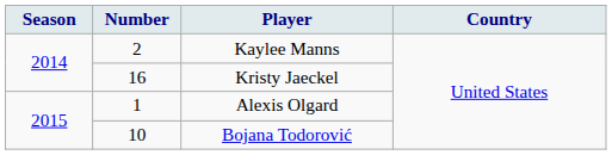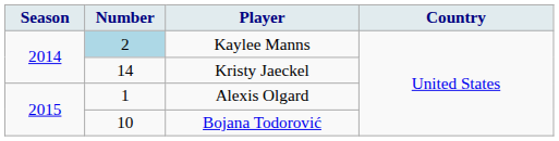Kaylee Manns | Number: no background -> lightblue background
Kristy Jaeckel | Number: 16 -> 14
